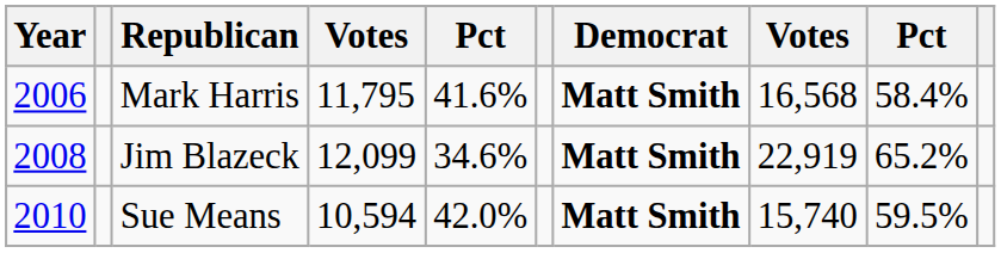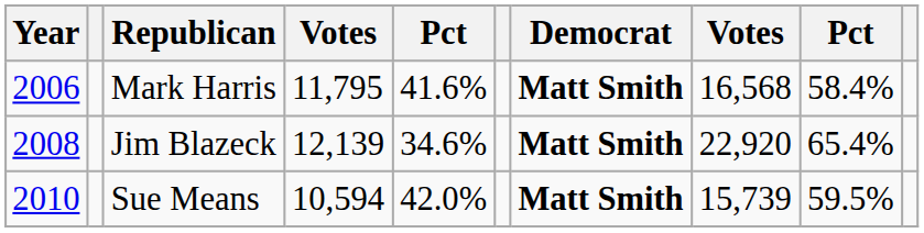Jim Blazeck | column 4: 12,099 -> 12,139
Jim Blazeck | column 8: 22,919 -> 22,920
Jim Blazeck | column 9: 65.2% -> 65.4%
Sue Means | column 8: 15,740 -> 15,739
